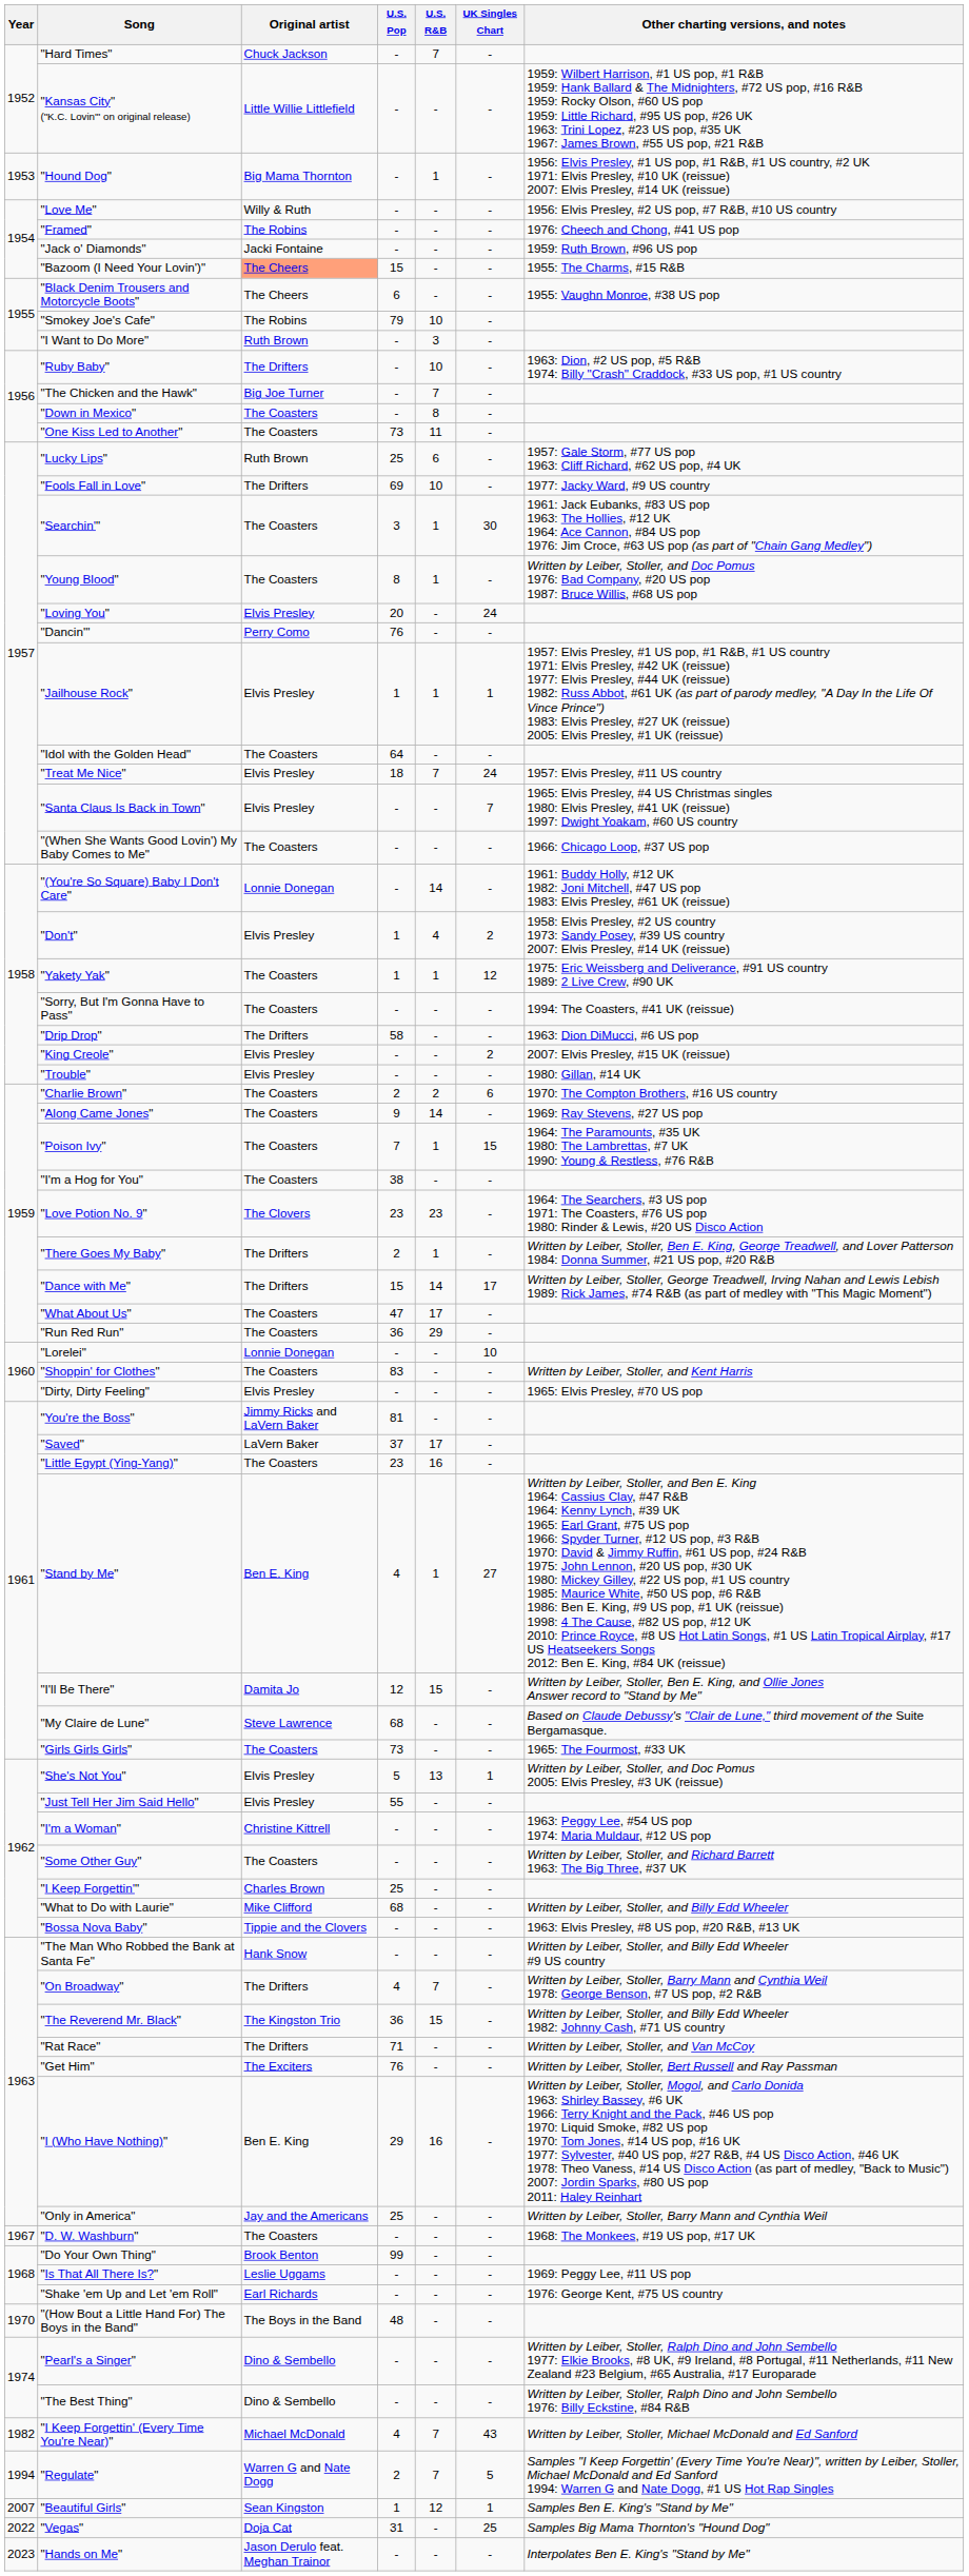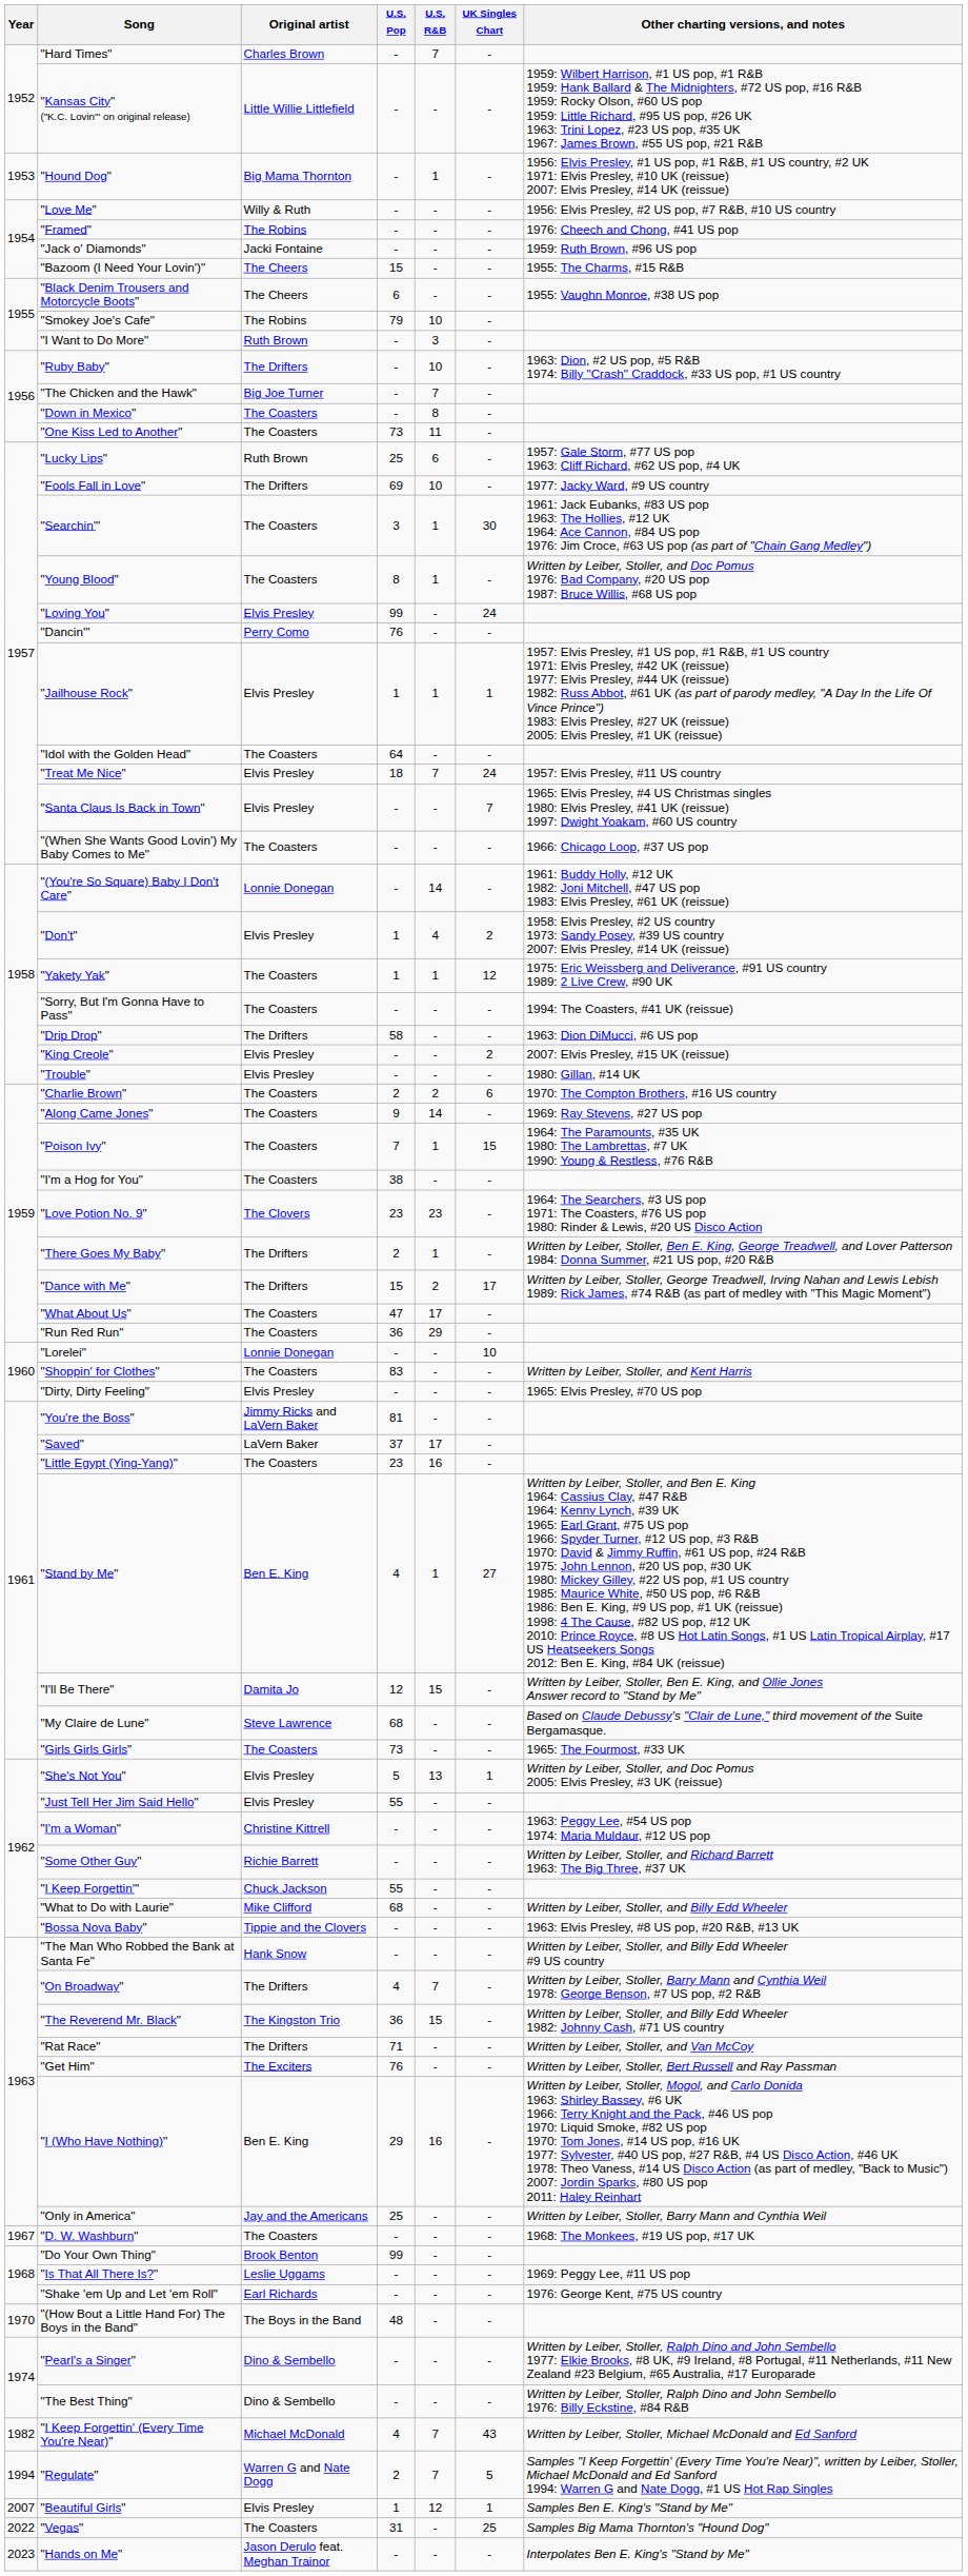"Hard Times" | Original artist: Chuck Jackson -> Charles Brown
"Bazoom (I Need Your Lovin')" | Original artist: lightsalmon background -> no background
"Loving You" | U.S. Pop: 20 -> 99
"Dance with Me" | U.S. R&B: 14 -> 2
"Some Other Guy" | Original artist: The Coasters -> Richie Barrett
"I Keep Forgettin'" | Original artist: Charles Brown -> Chuck Jackson
"I Keep Forgettin'" | U.S. Pop: 25 -> 55
"Beautiful Girls" | Original artist: Sean Kingston -> Elvis Presley
"Vegas" | Original artist: Doja Cat -> The Coasters
